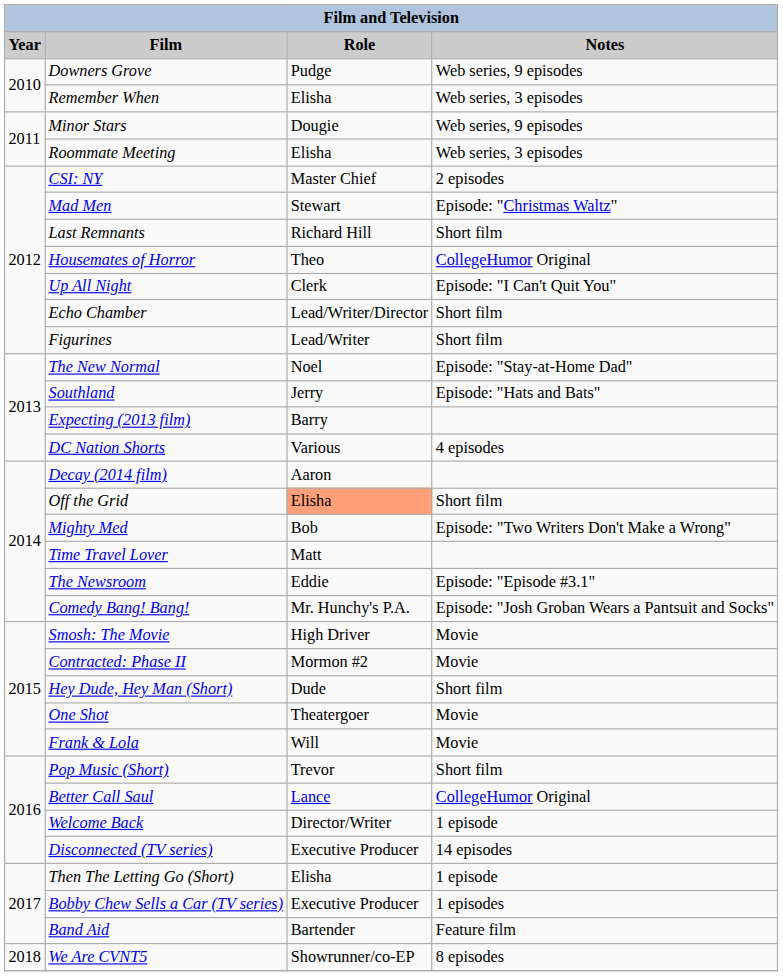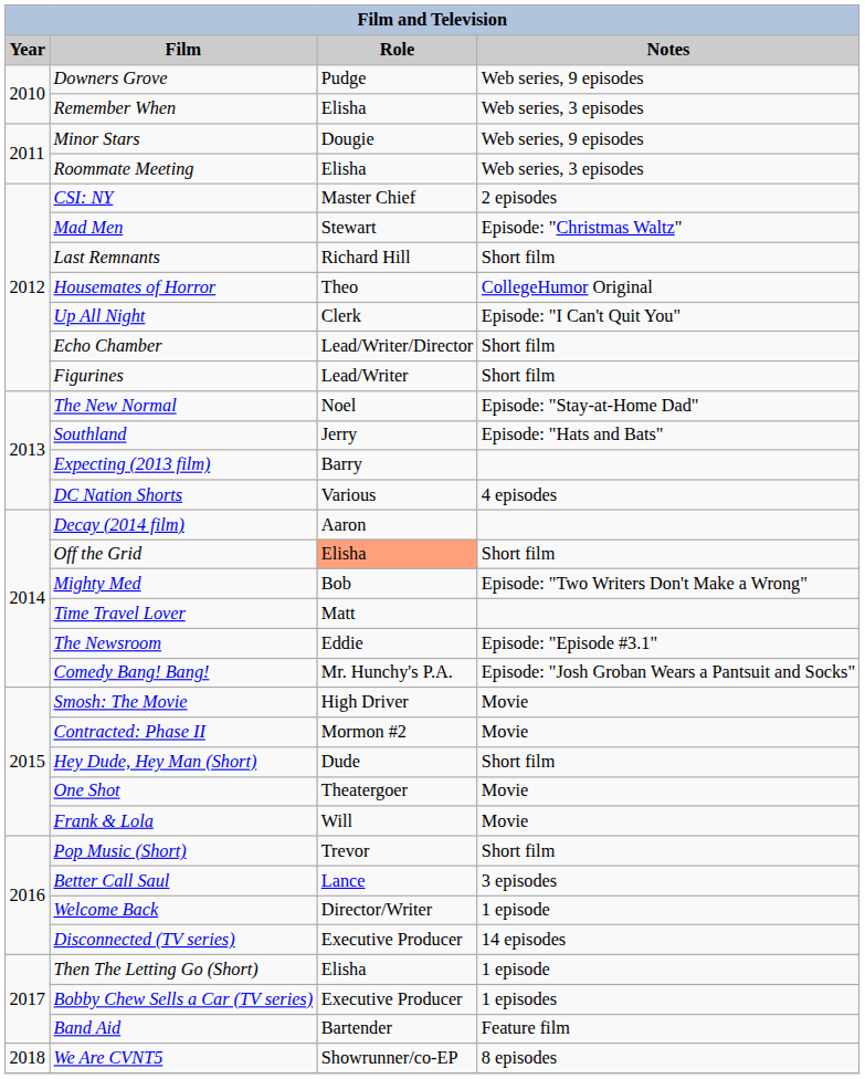Better Call Saul | Notes: CollegeHumor Original -> 3 episodes
